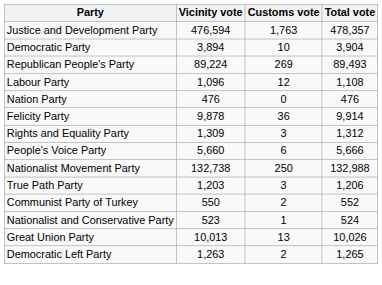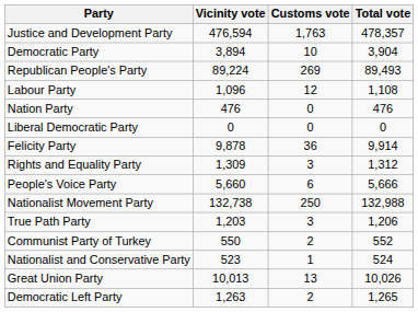+ row: Liberal Democratic Party | 0 | 0 | 0
